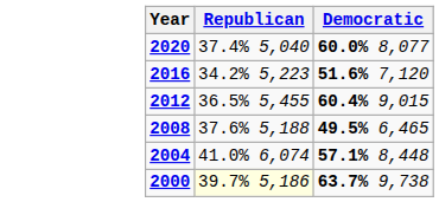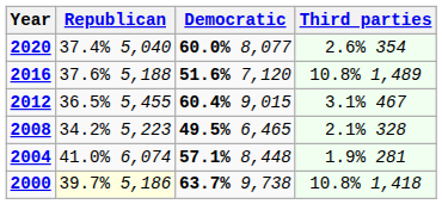+ column: Third parties | 2.6% 354 | 10.8% 1,489 | 3.1% 467 | 2.1% 328 | 1.9% 281 | 10.8% 1,418
2016 | Republican: 34.2% 5,223 -> 37.6% 5,188
2008 | Republican: 37.6% 5,188 -> 34.2% 5,223
